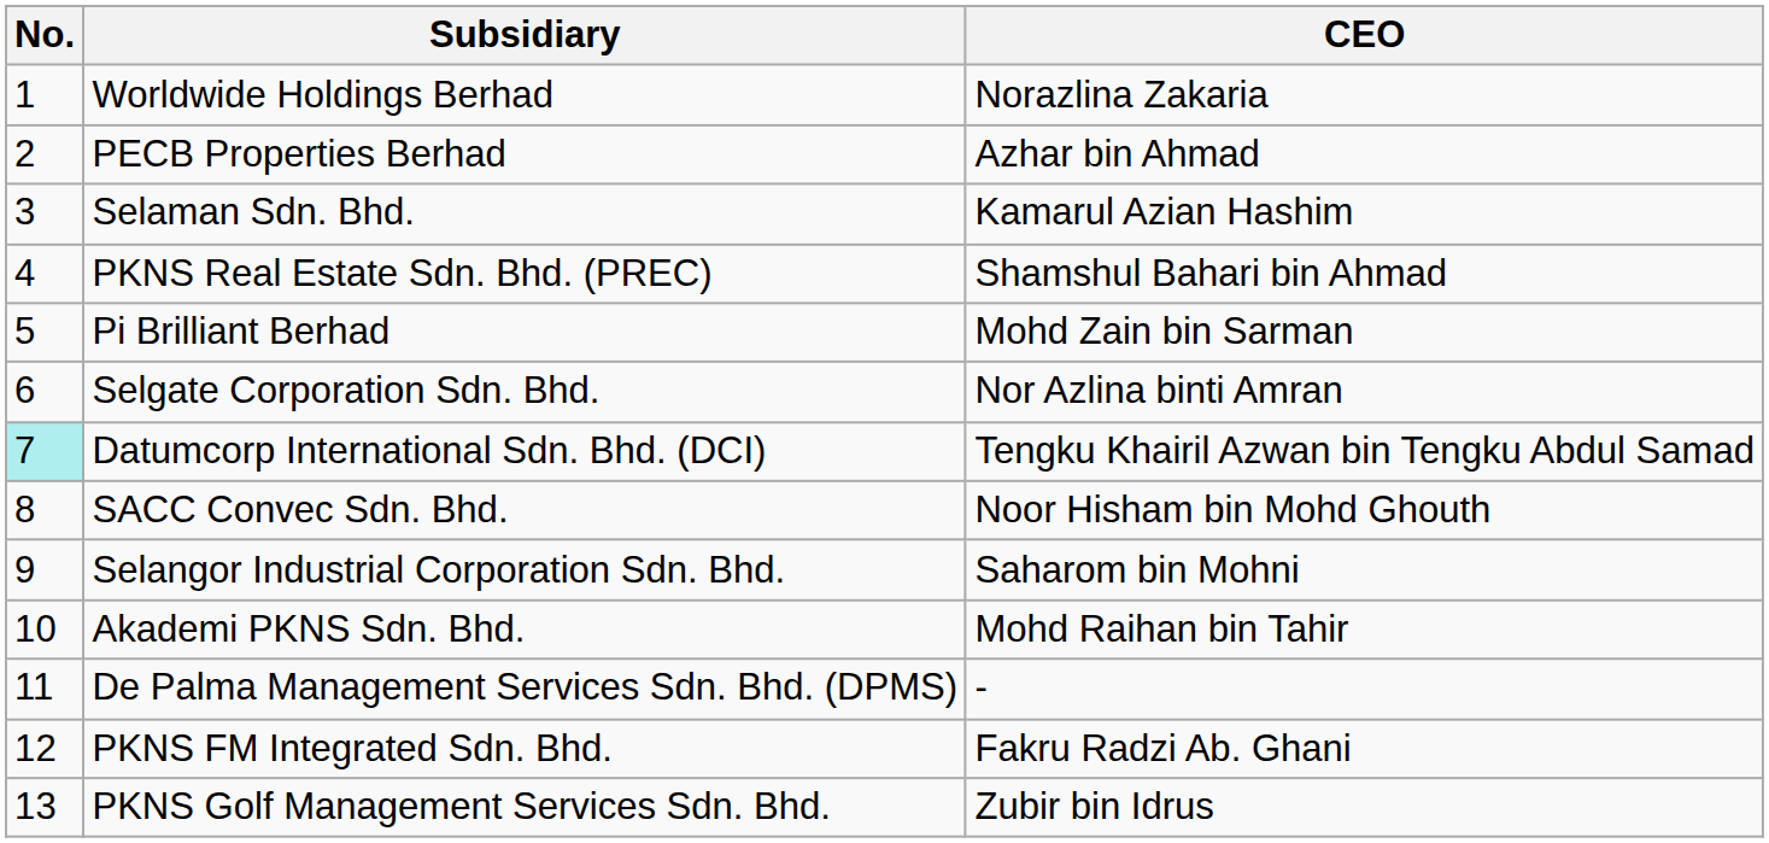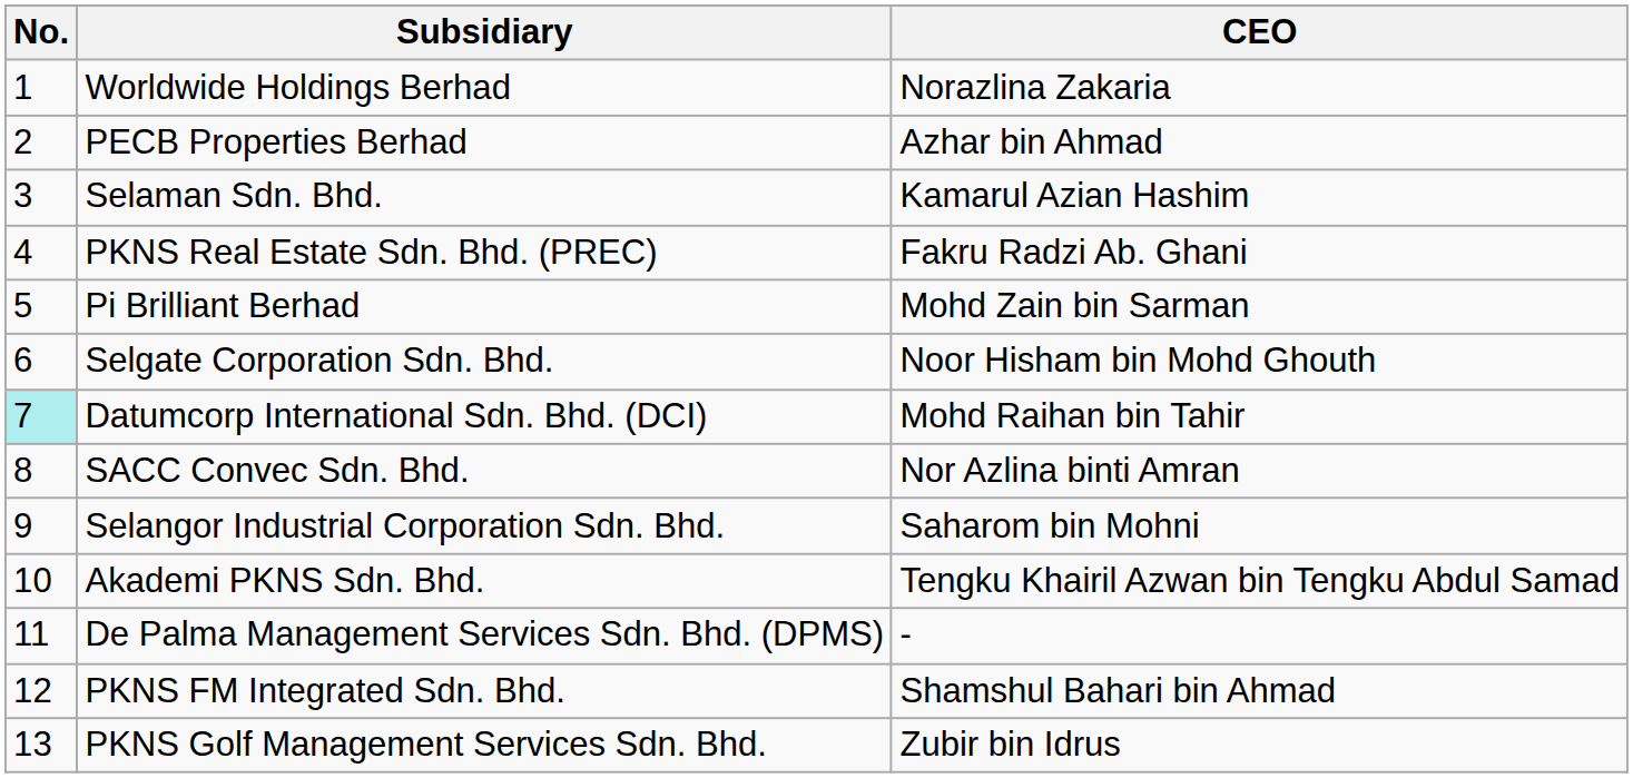PKNS Real Estate Sdn. Bhd. (PREC) | CEO: Shamshul Bahari bin Ahmad -> Fakru Radzi Ab. Ghani
Selgate Corporation Sdn. Bhd. | CEO: Nor Azlina binti Amran -> Noor Hisham bin Mohd Ghouth
Datumcorp International Sdn. Bhd. (DCI) | CEO: Tengku Khairil Azwan bin Tengku Abdul Samad -> Mohd Raihan bin Tahir
SACC Convec Sdn. Bhd. | CEO: Noor Hisham bin Mohd Ghouth -> Nor Azlina binti Amran
Akademi PKNS Sdn. Bhd. | CEO: Mohd Raihan bin Tahir -> Tengku Khairil Azwan bin Tengku Abdul Samad
PKNS FM Integrated Sdn. Bhd. | CEO: Fakru Radzi Ab. Ghani -> Shamshul Bahari bin Ahmad
